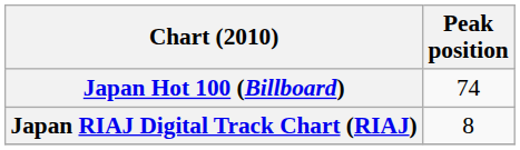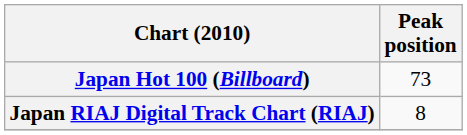Japan Hot 100 (Billboard) | Peak position: 74 -> 73
